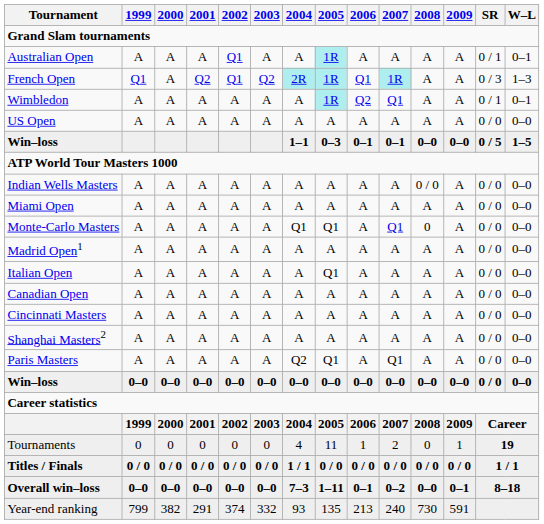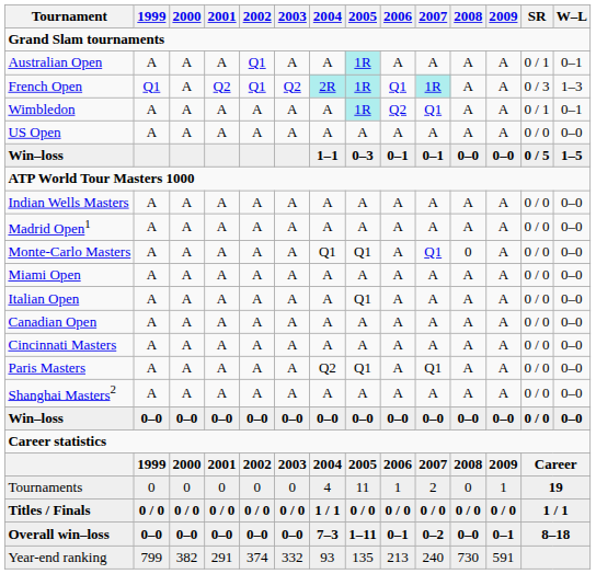Indian Wells Masters | 2008: 0 / 0 -> A
rows swapped: Miami Open <-> Madrid Open1
rows swapped: Shanghai Masters2 <-> Paris Masters
